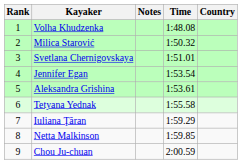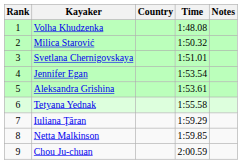columns swapped: Country <-> Notes
